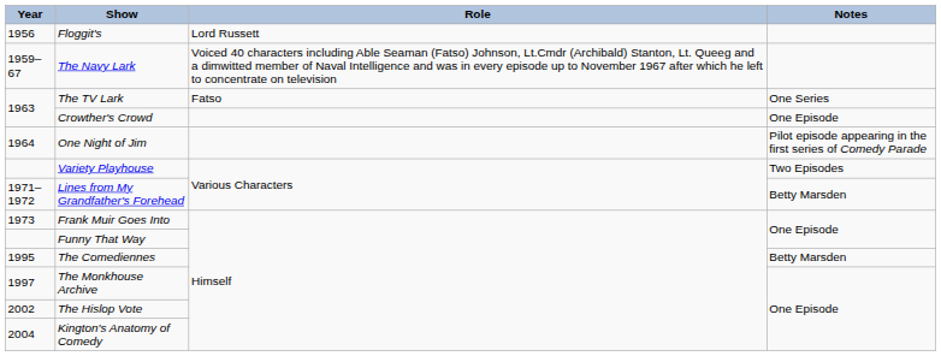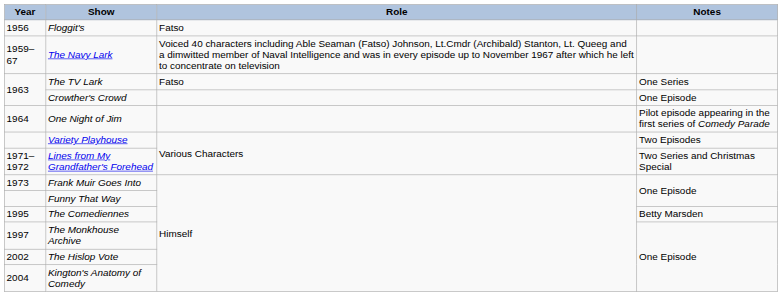Floggit's | Role: Lord Russett -> Fatso
Lines from My Grandfather's Forehead | Notes: Betty Marsden -> Two Series and Christmas Special
